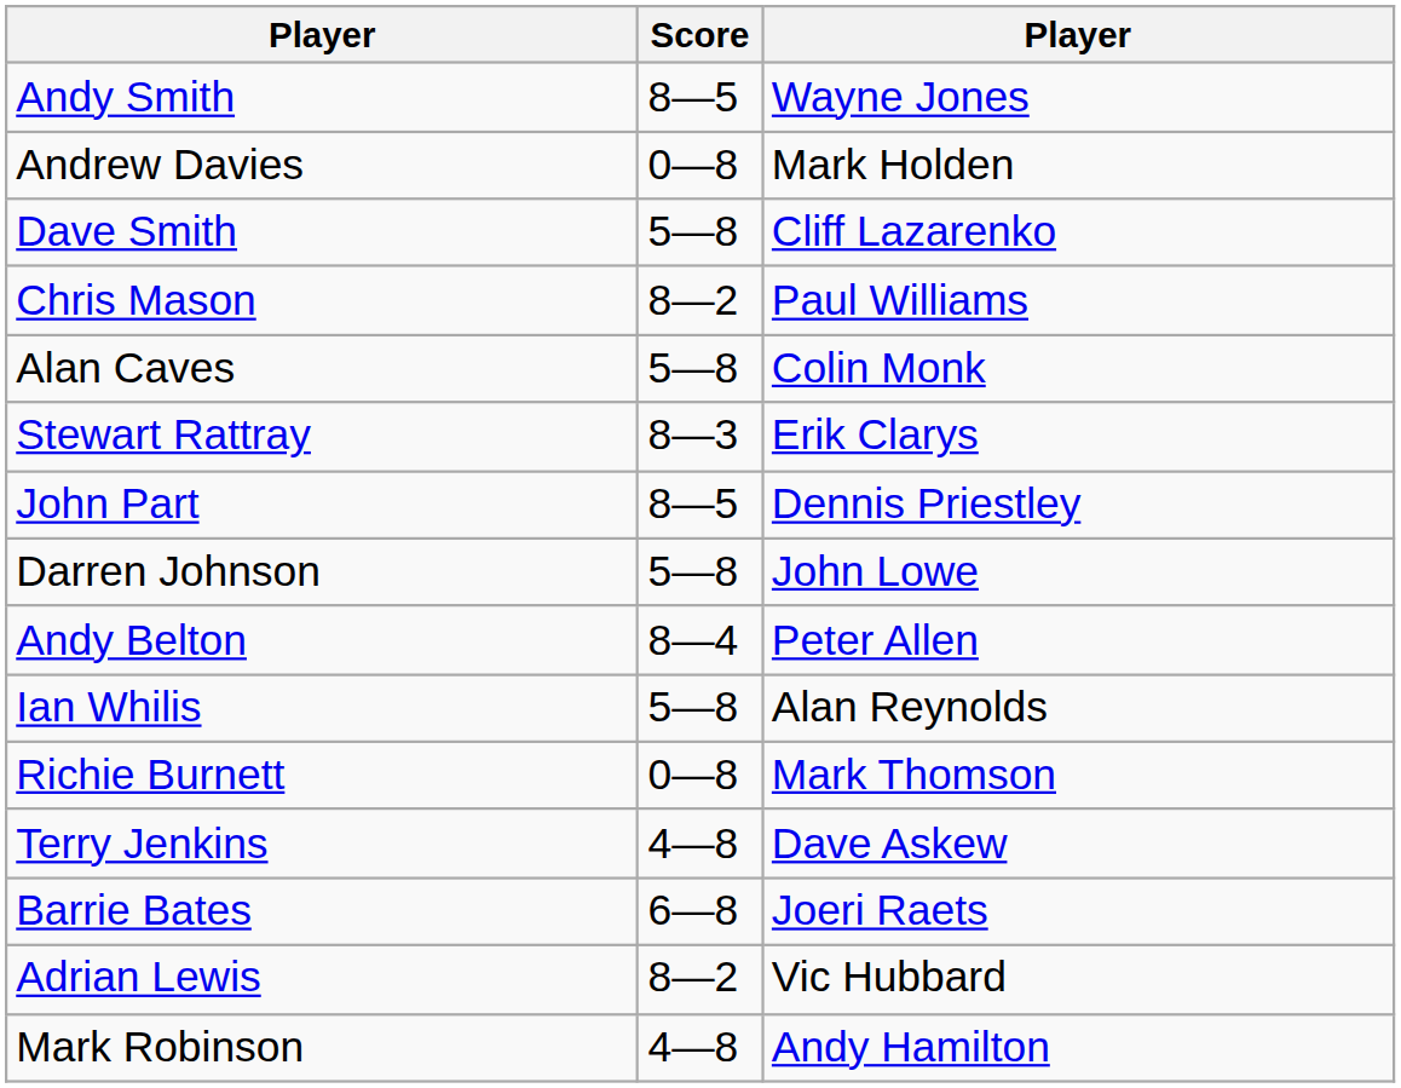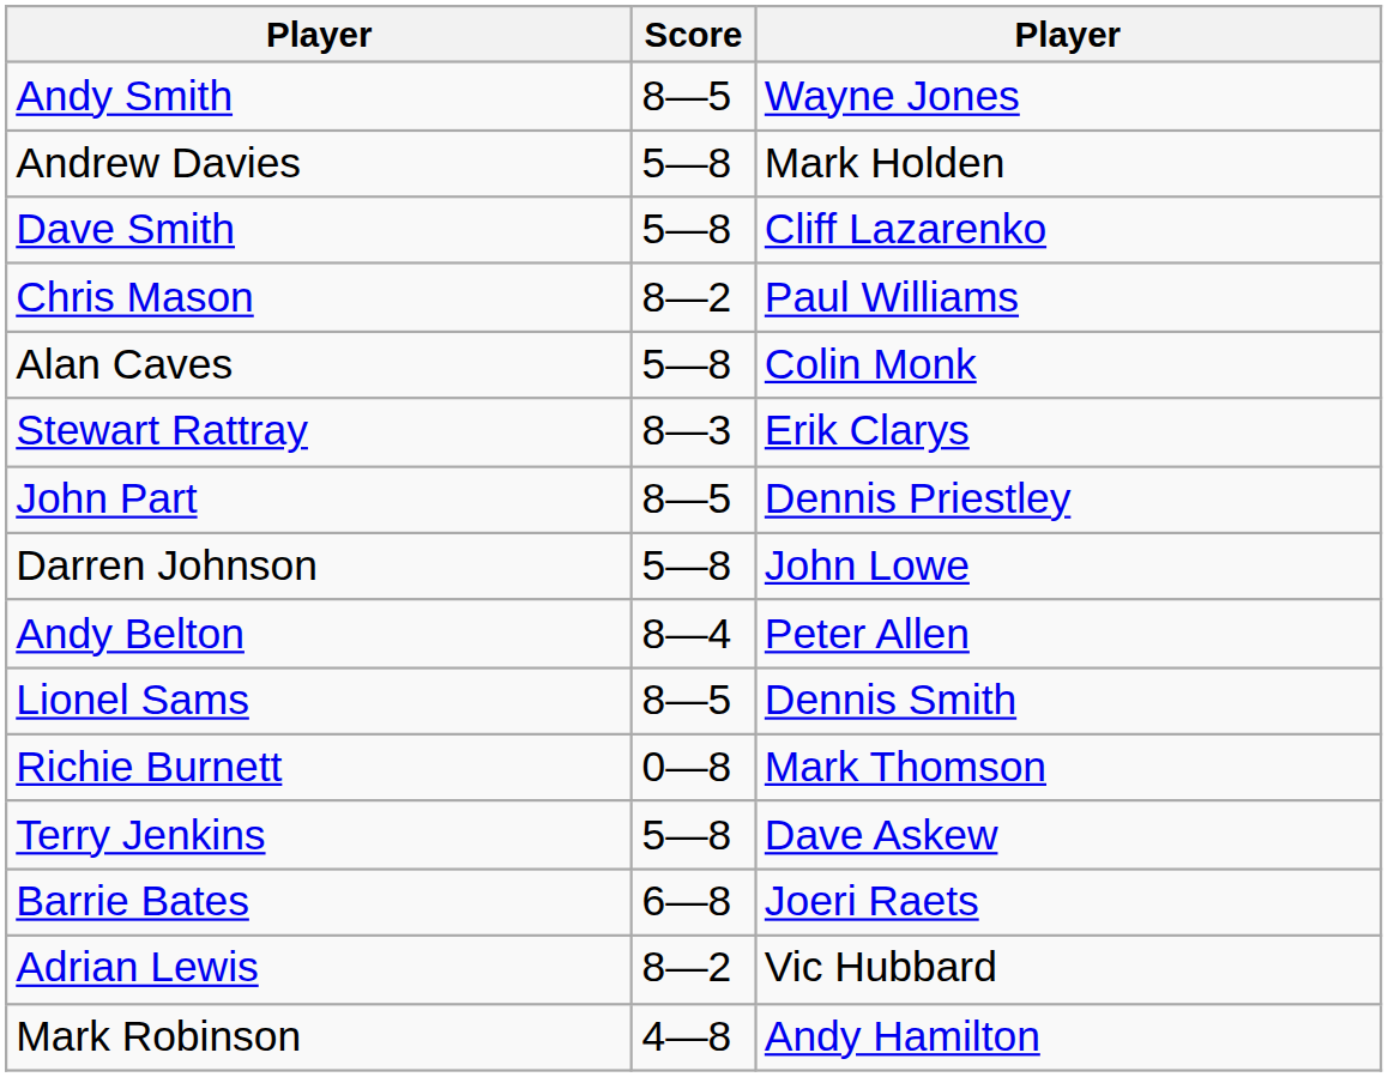Andrew Davies | Score: 0—8 -> 5—8
- row: Ian Whilis | 5—8 | Alan Reynolds
+ row: Lionel Sams | 8—5 | Dennis Smith
Terry Jenkins | Score: 4—8 -> 5—8
